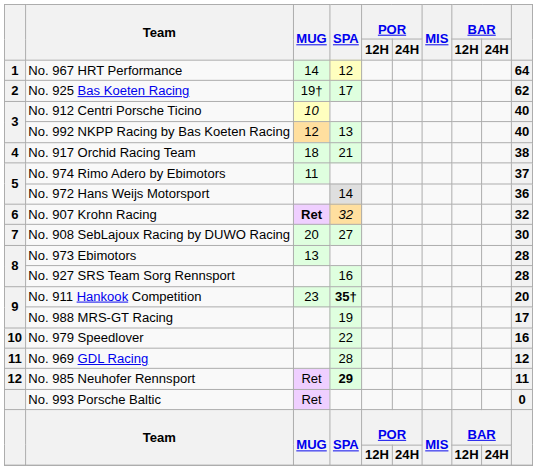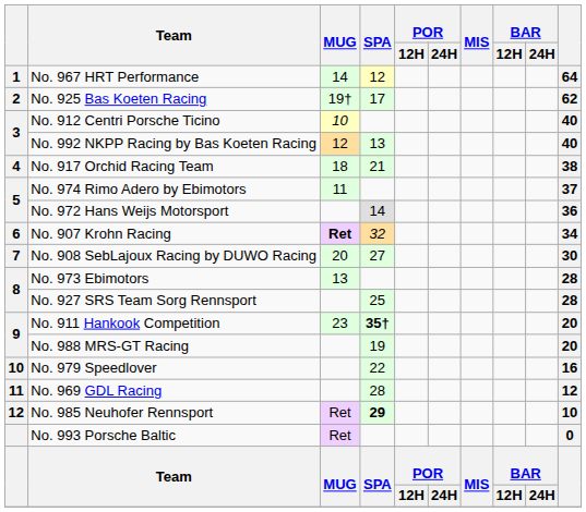No. 907 Krohn Racing | column 10: 32 -> 34
No. 927 SRS Team Sorg Rennsport | SPA: 16 -> 25
No. 988 MRS-GT Racing | column 10: 17 -> 20
No. 985 Neuhofer Rennsport | column 10: 11 -> 10
